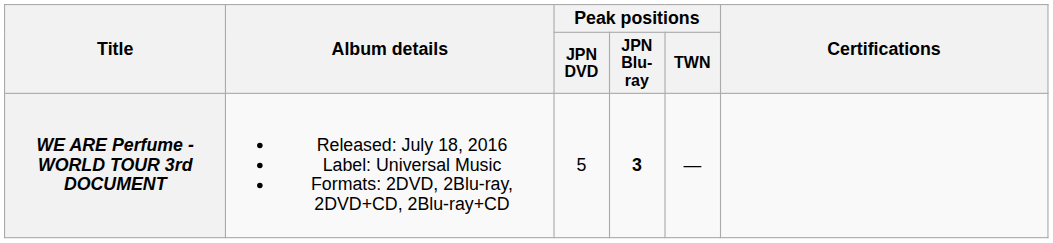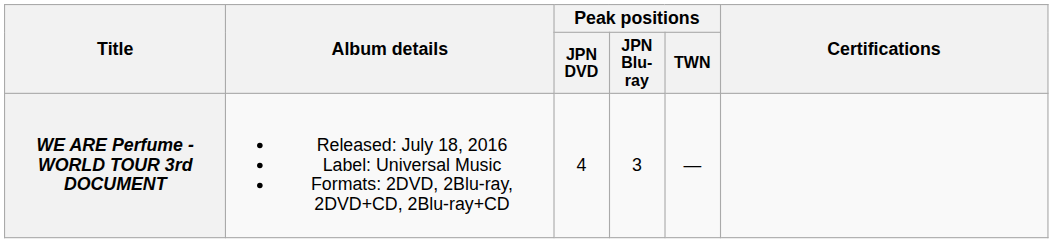WE ARE Perfume -WORLD TOUR 3rd DOCUMENT | Peak positions / JPN DVD: 5 -> 4
WE ARE Perfume -WORLD TOUR 3rd DOCUMENT | Peak positions / JPN Blu-ray: bold -> normal
